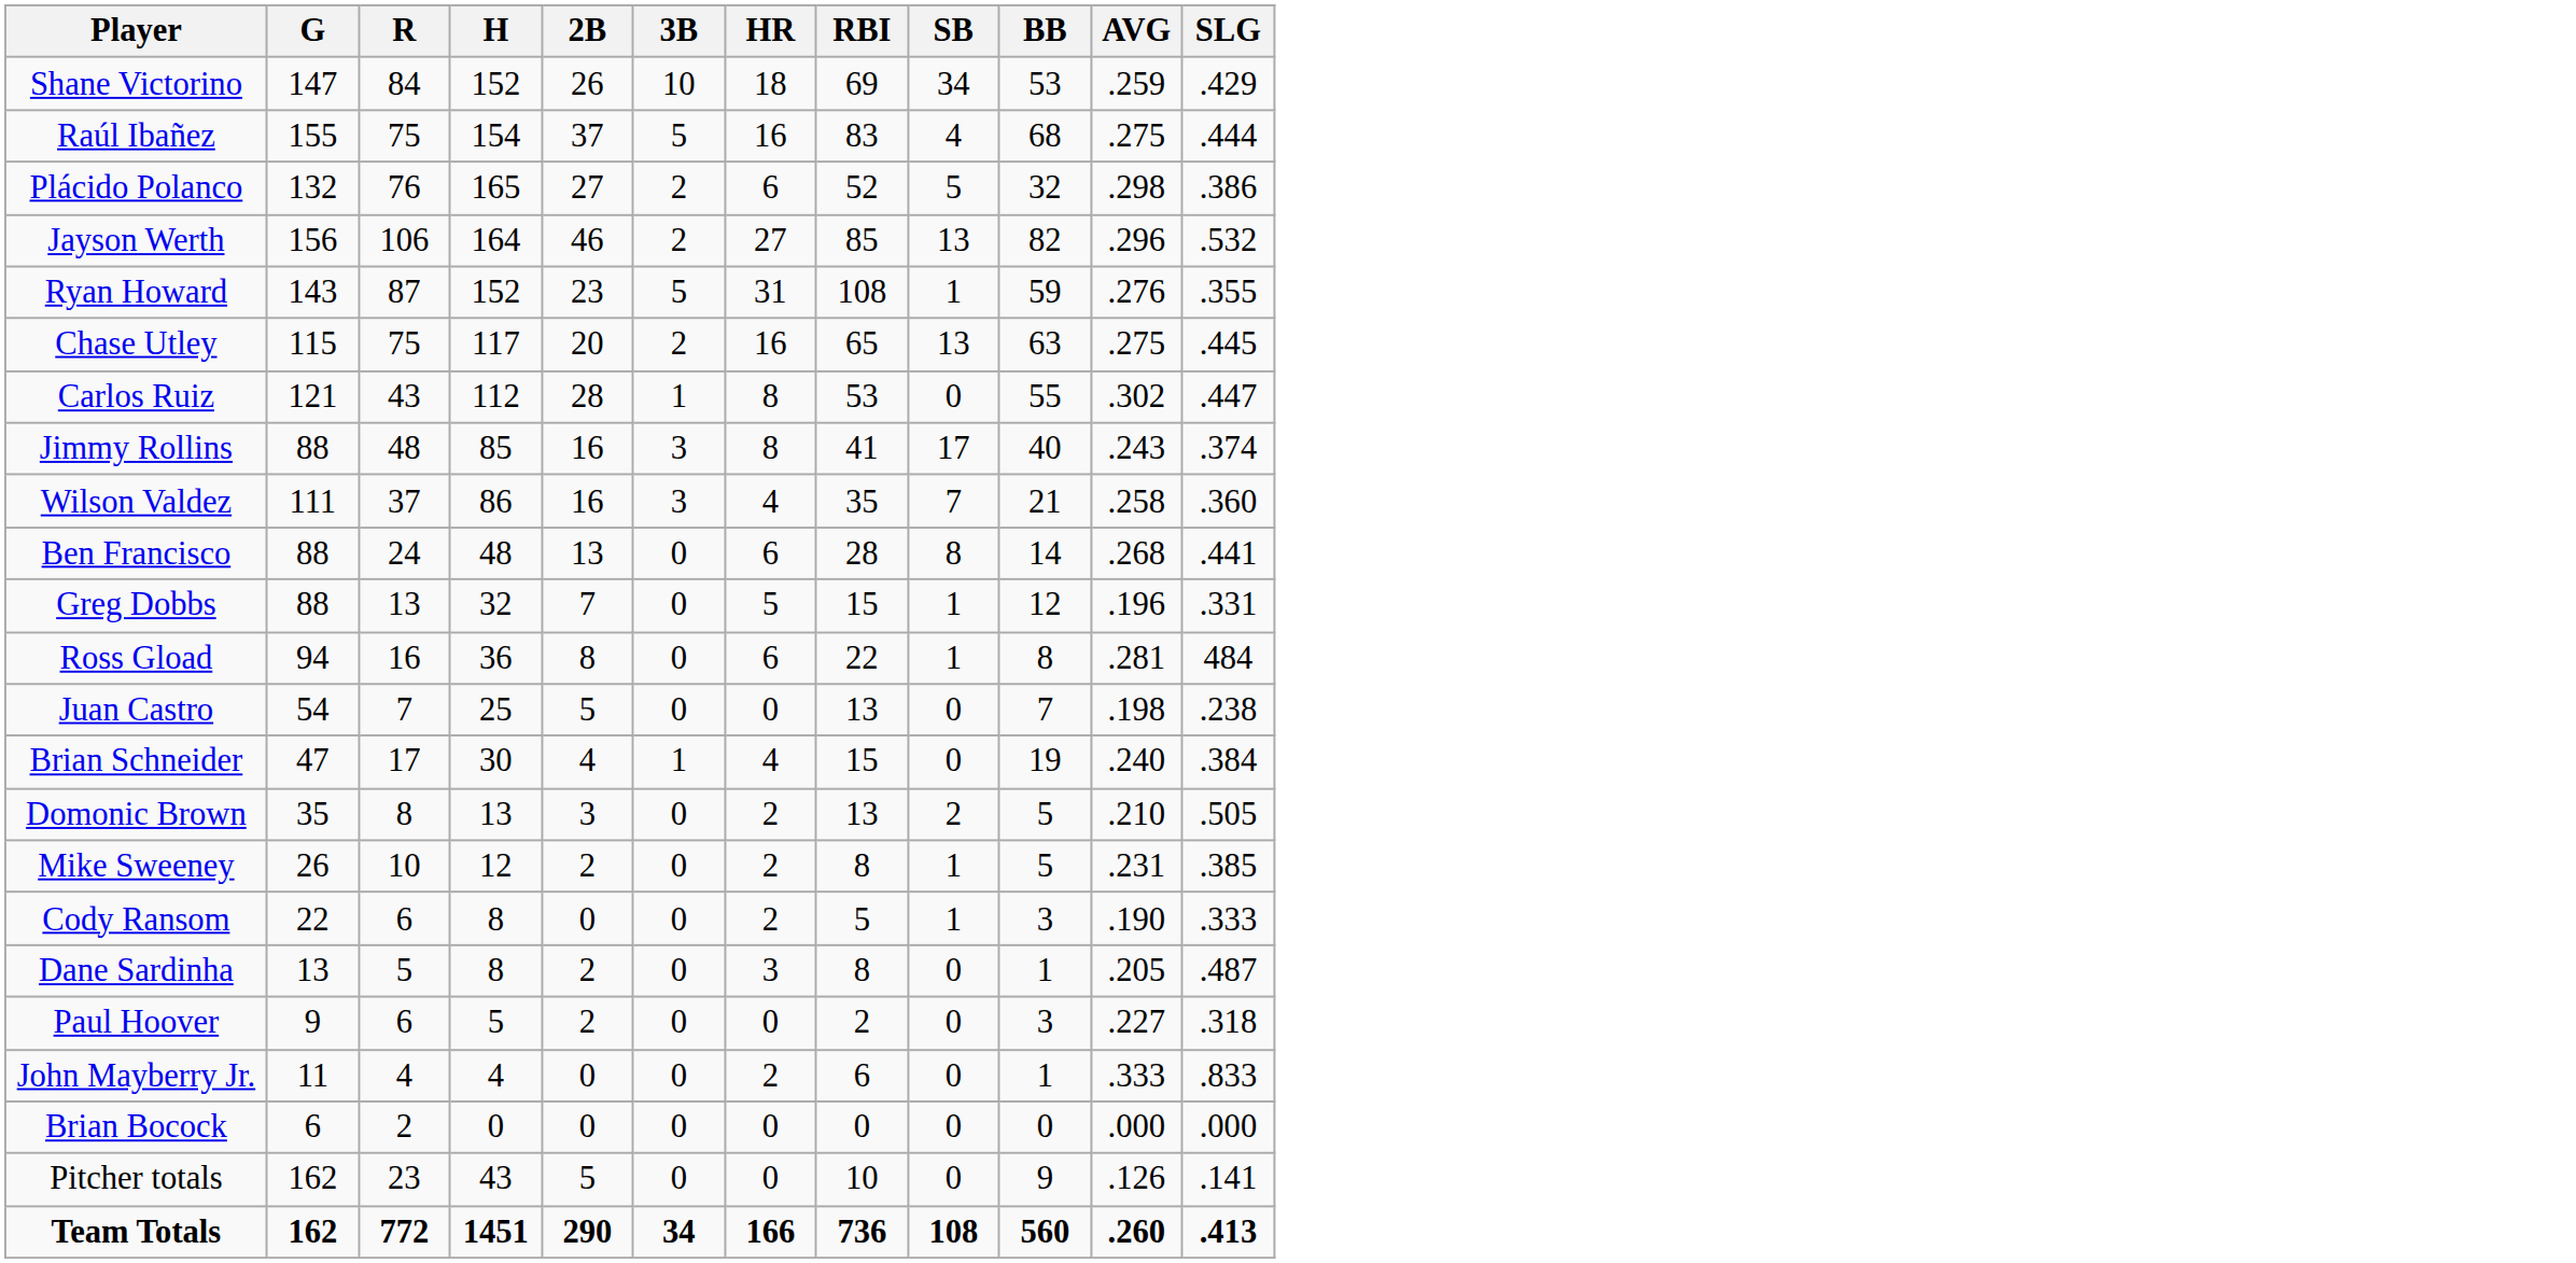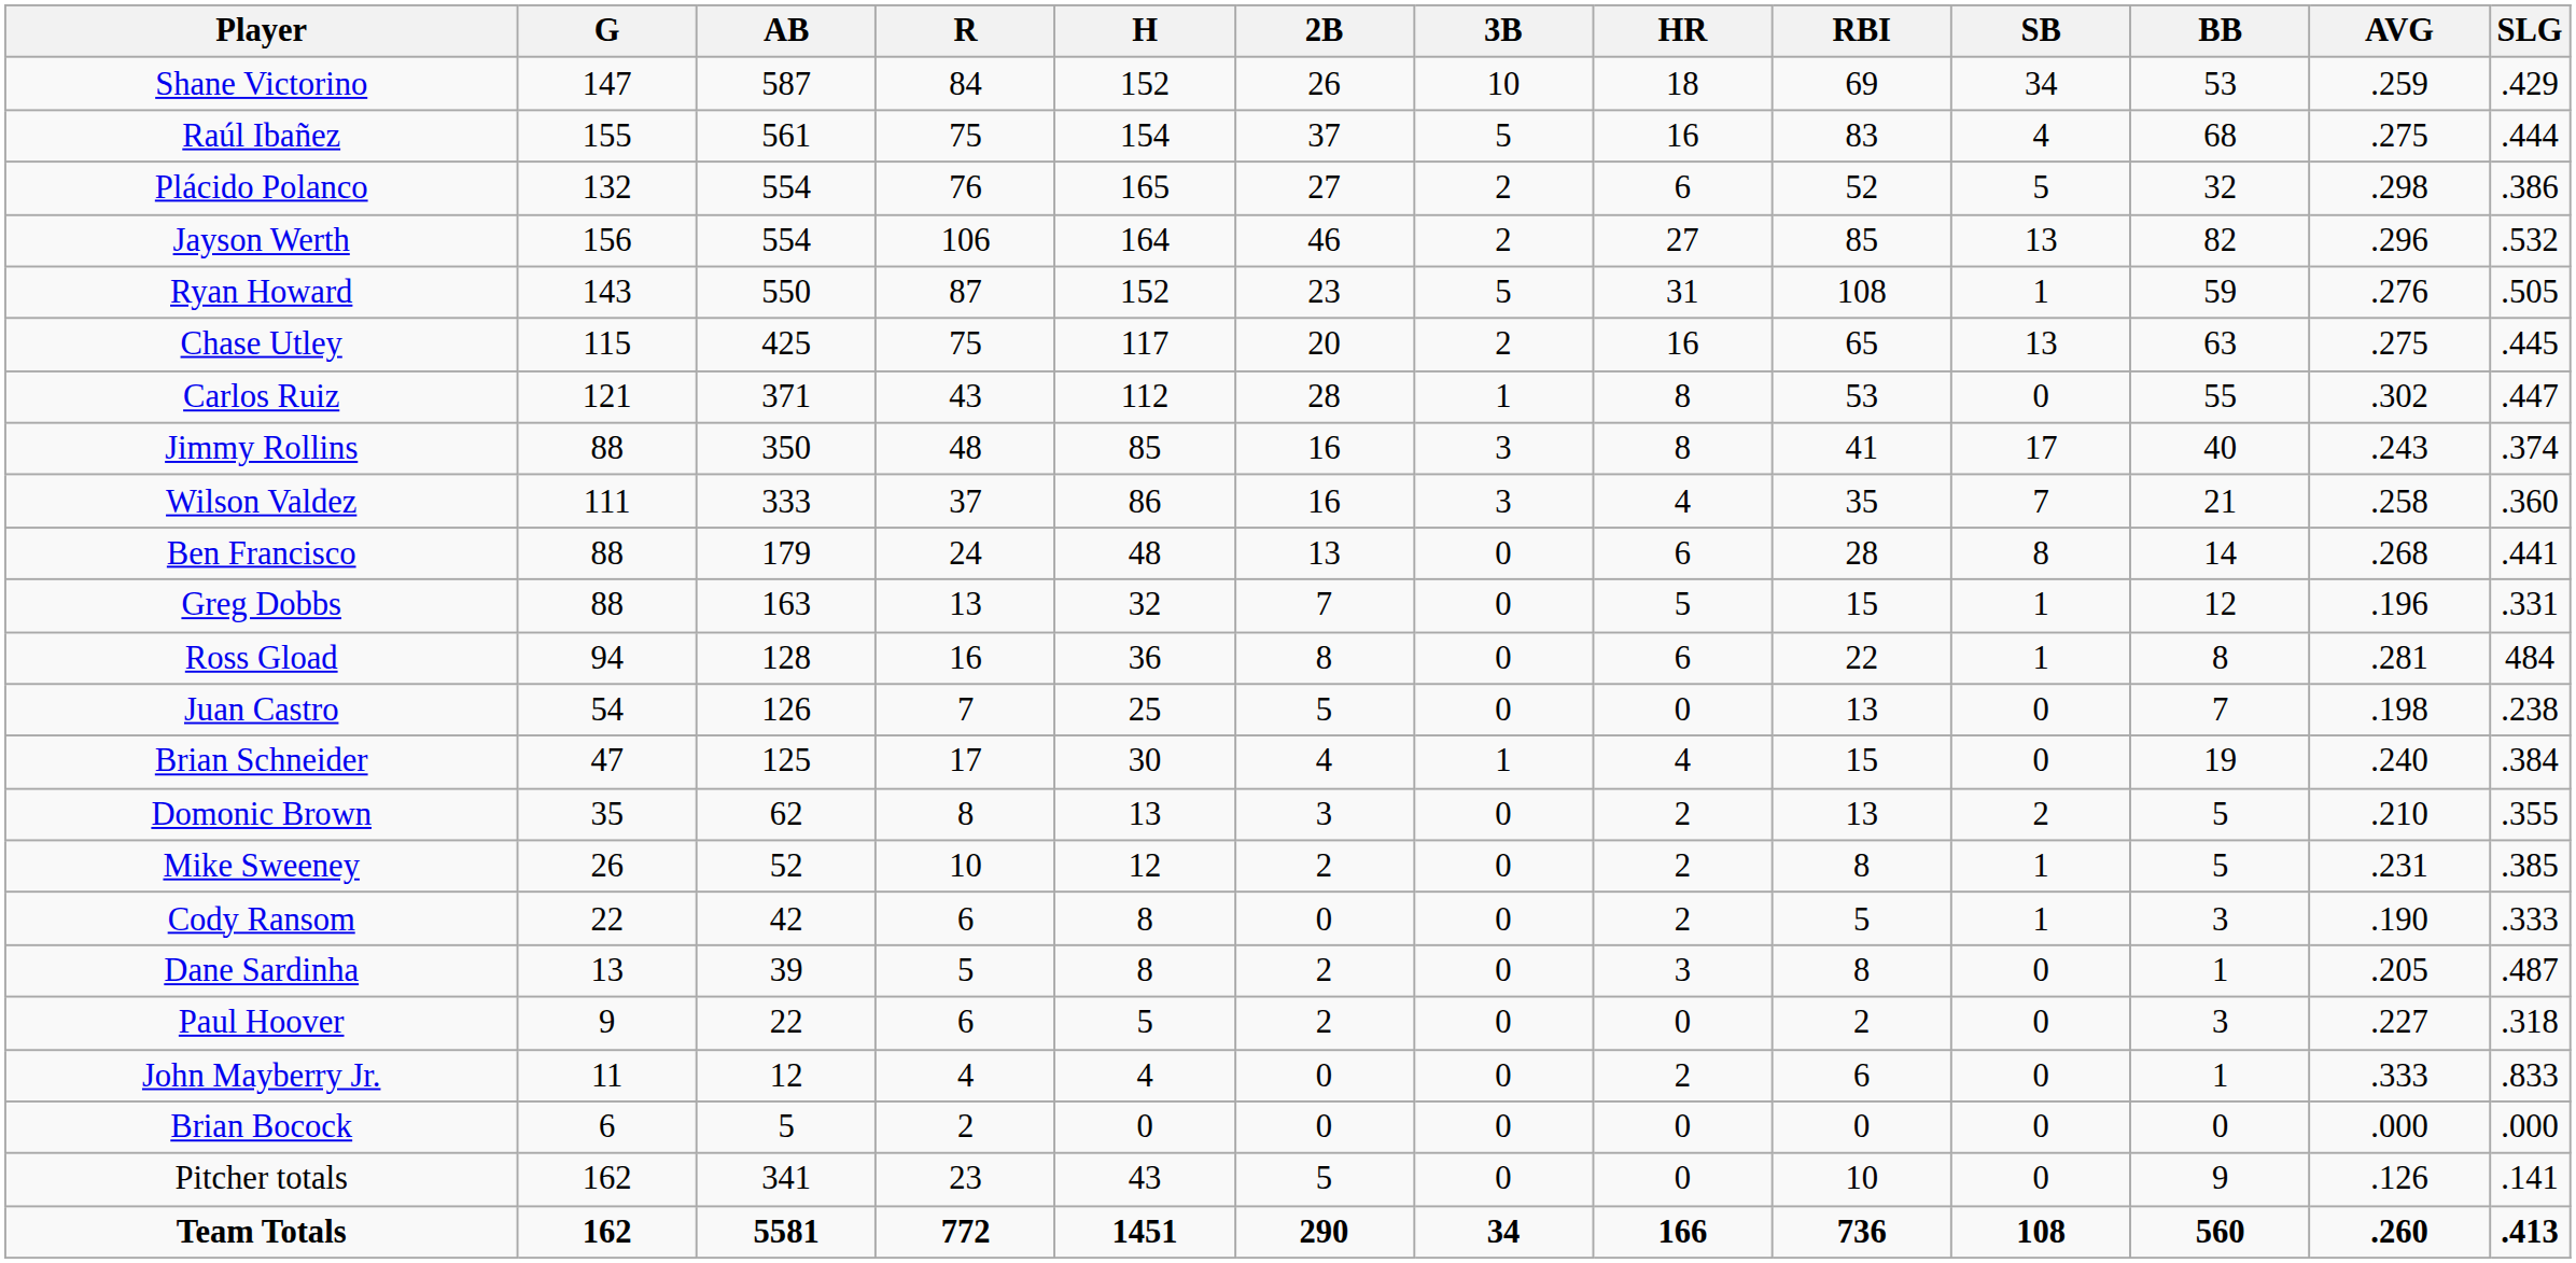+ column: AB | 587 | 561 | 554 | 554 | 550 | 425 | 371 | 350 | 333 | 179 | 163 | 128 | 126 | 125 | 62 | 52 | 42 | 39 | 22 | 12 | 5 | 341 | 5581
Ryan Howard | SLG: .355 -> .505
Domonic Brown | SLG: .505 -> .355
